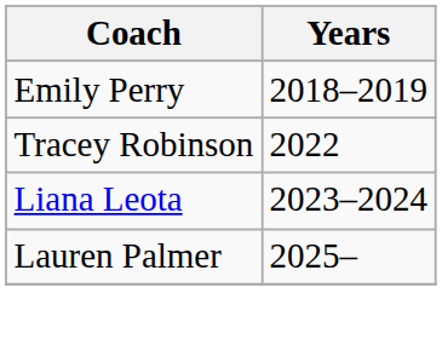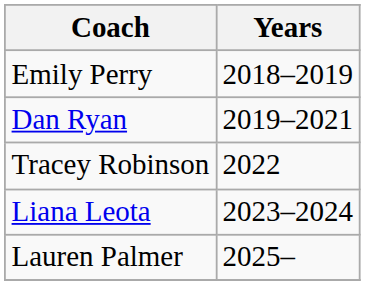+ row: Dan Ryan | 2019–2021
